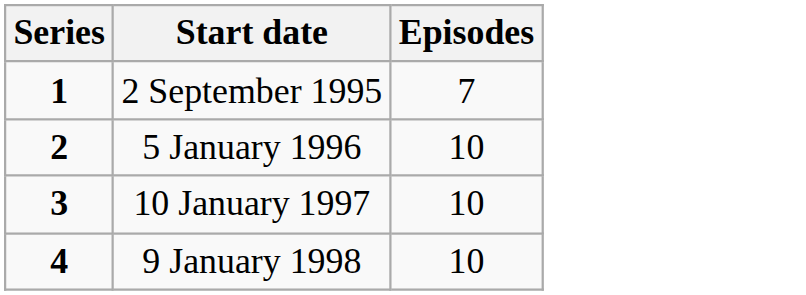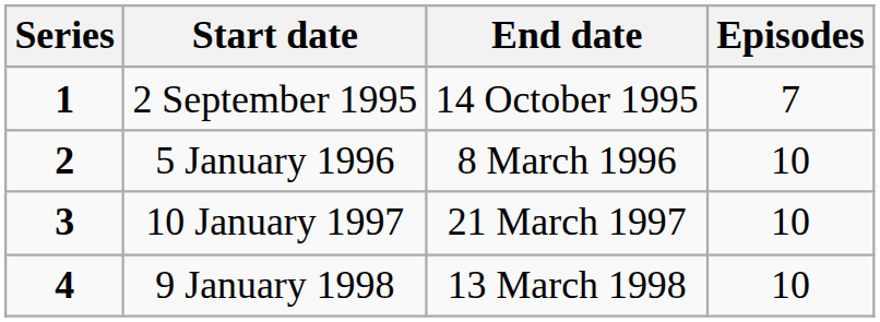+ column: End date | 14 October 1995 | 8 March 1996 | 21 March 1997 | 13 March 1998
